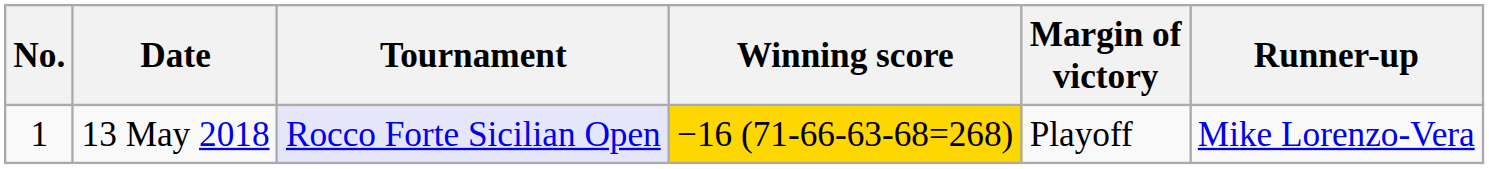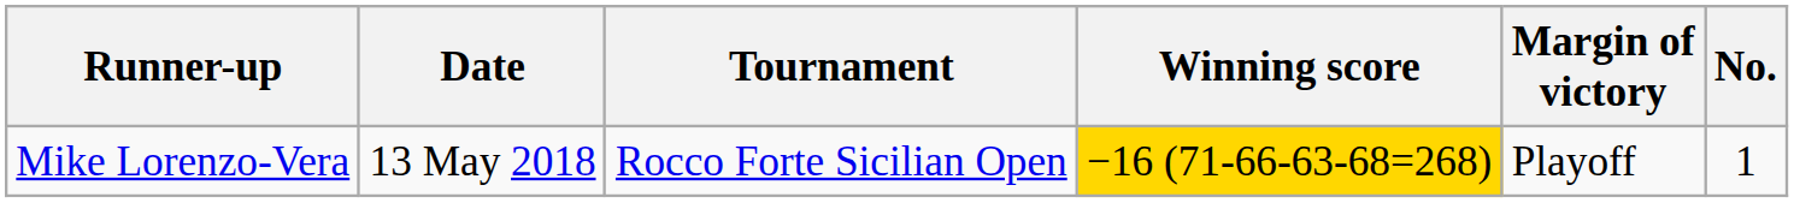columns swapped: No. <-> Runner-up
13 May 2018 | Tournament: lavender background -> no background
